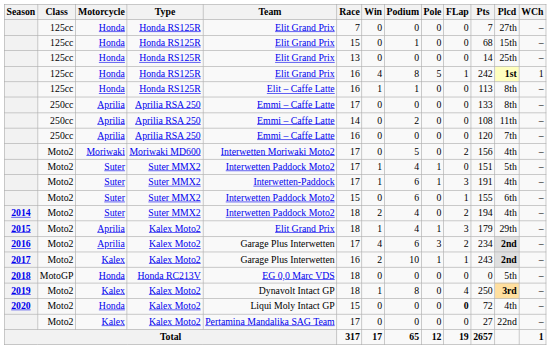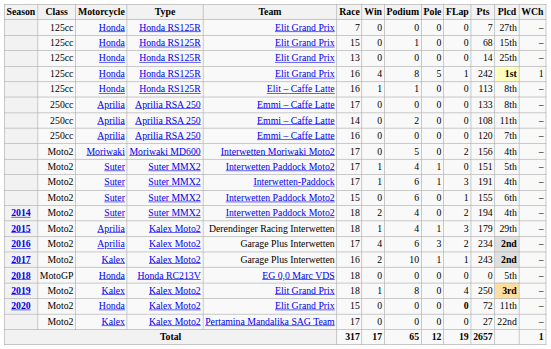2015 | Team: Elit Grand Prix -> Derendinger Racing Interwetten
2019 | Team: Dynavolt Intact GP -> Elit Grand Prix
2020 | Team: Liqui Moly Intact GP -> Elit Grand Prix
2020 | Plcd: 4th -> 11th
